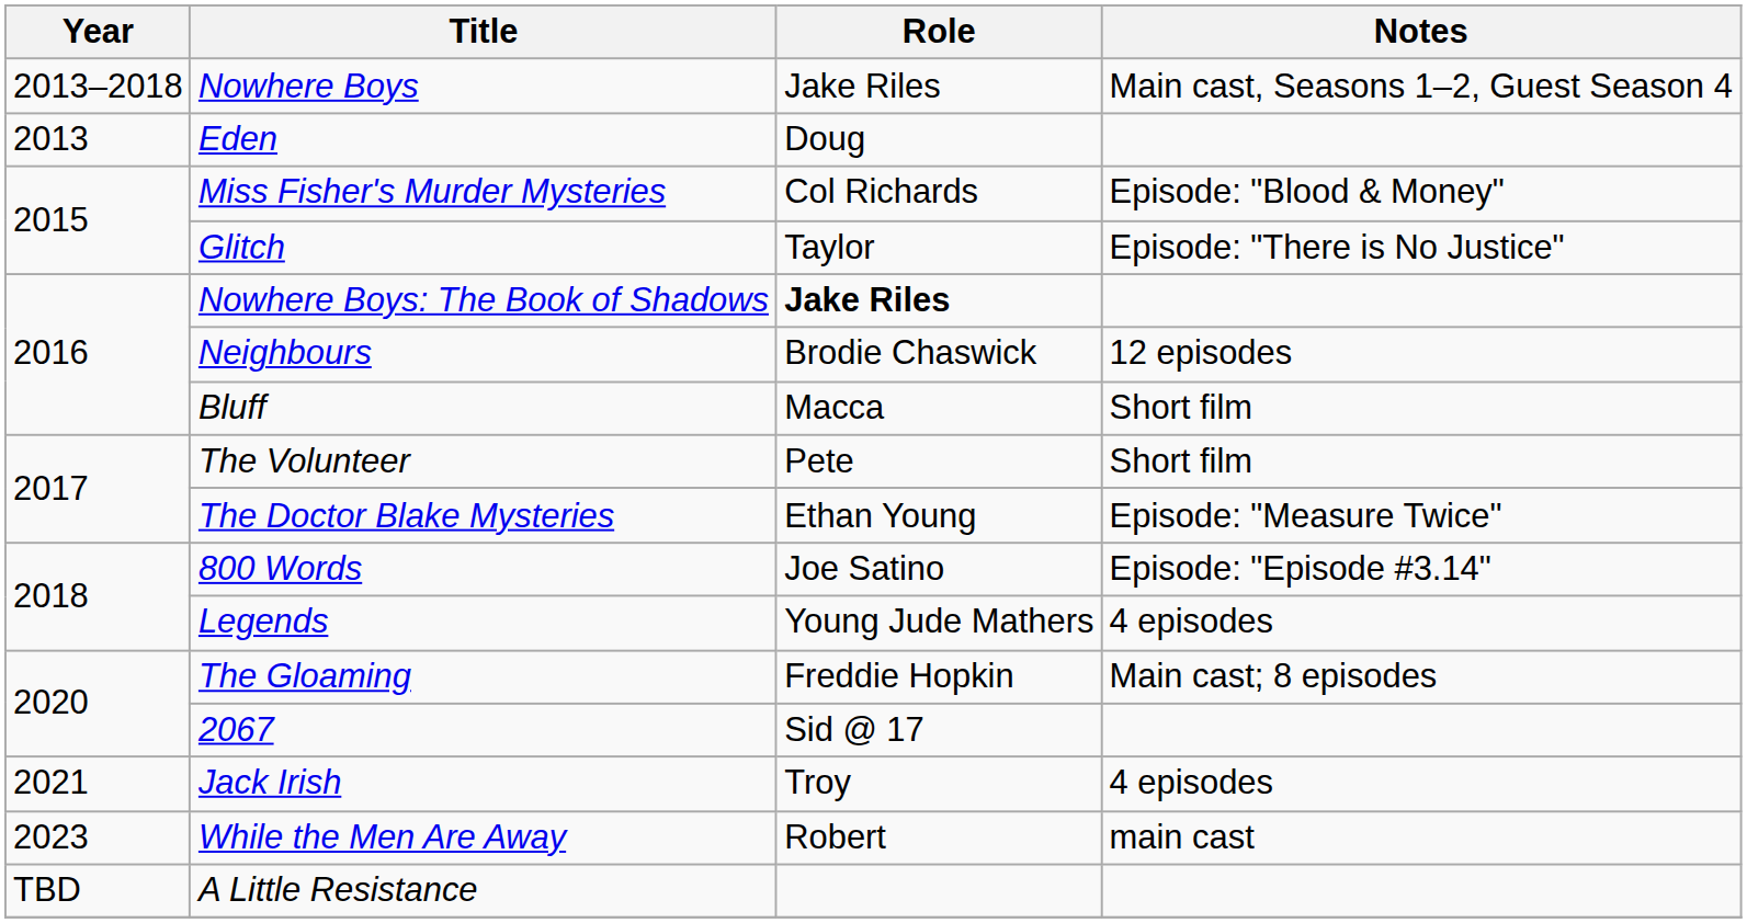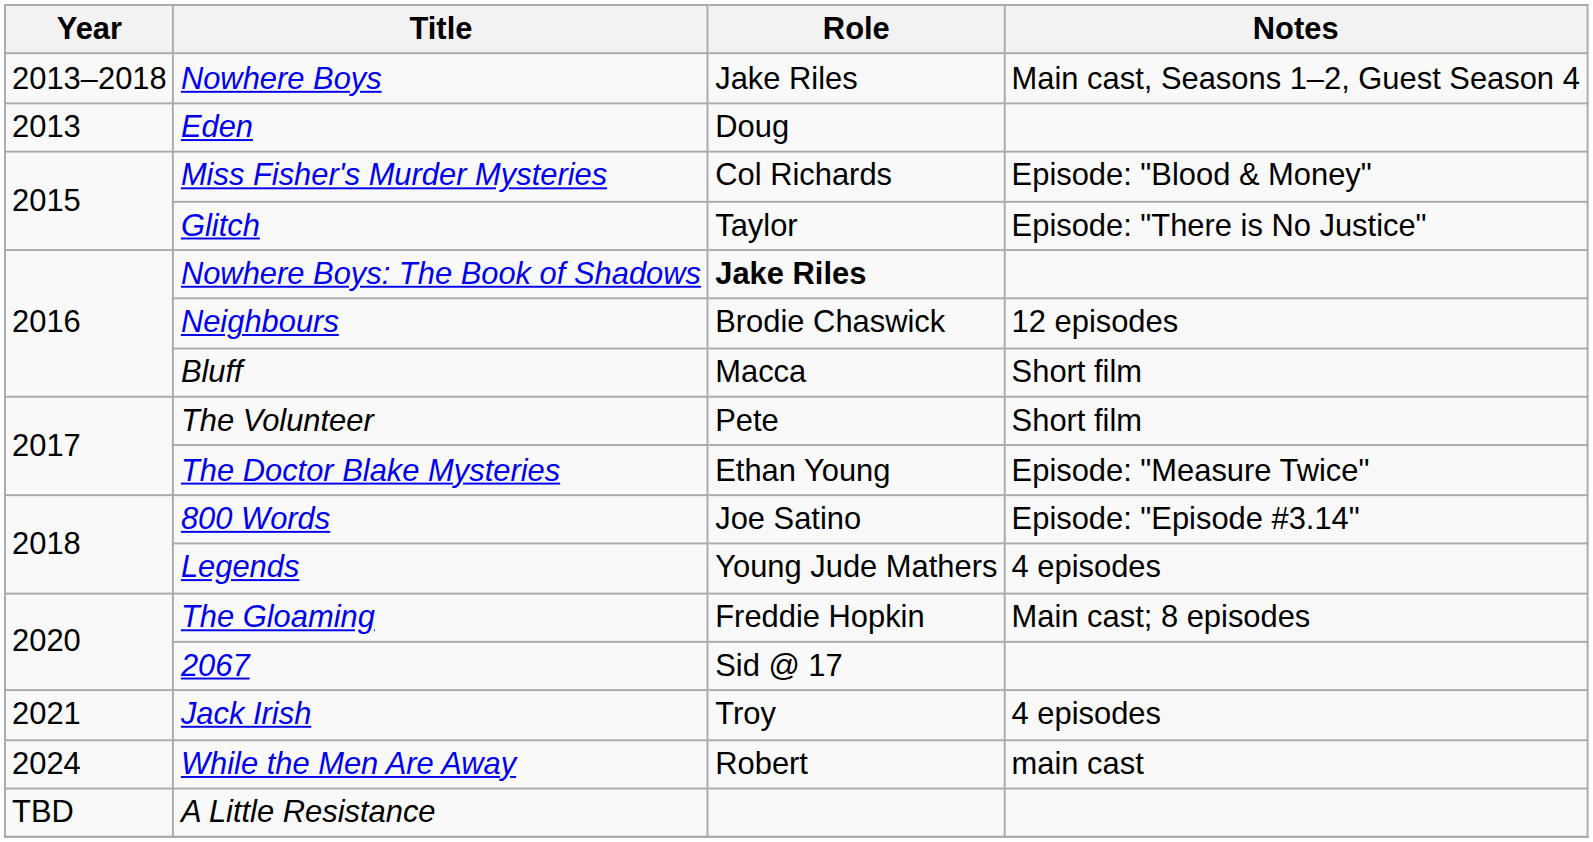While the Men Are Away | Year: 2023 -> 2024
